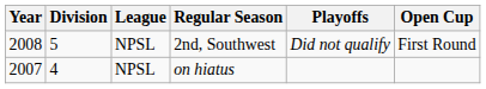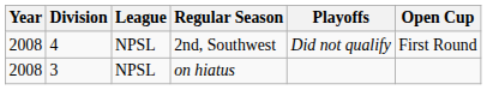2nd, Southwest | Division: 5 -> 4
on hiatus | Year: 2007 -> 2008
on hiatus | Division: 4 -> 3
